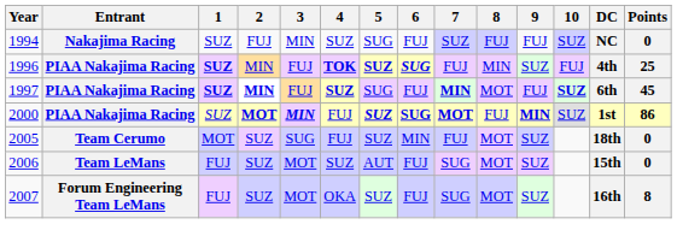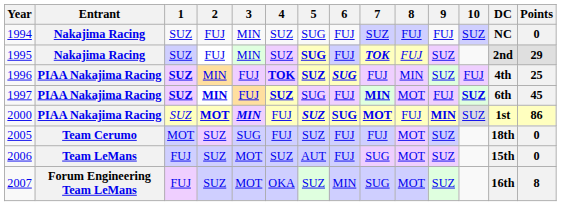+ row: 1995 | Nakajima Racing | SUZ | FUJ | MIN | SUZ | SUG | FUJ | TOK | FUJ | SUZ | 2nd | 29
2005 | 6: MIN -> FUJ
2007 | 6: FUJ -> MIN
